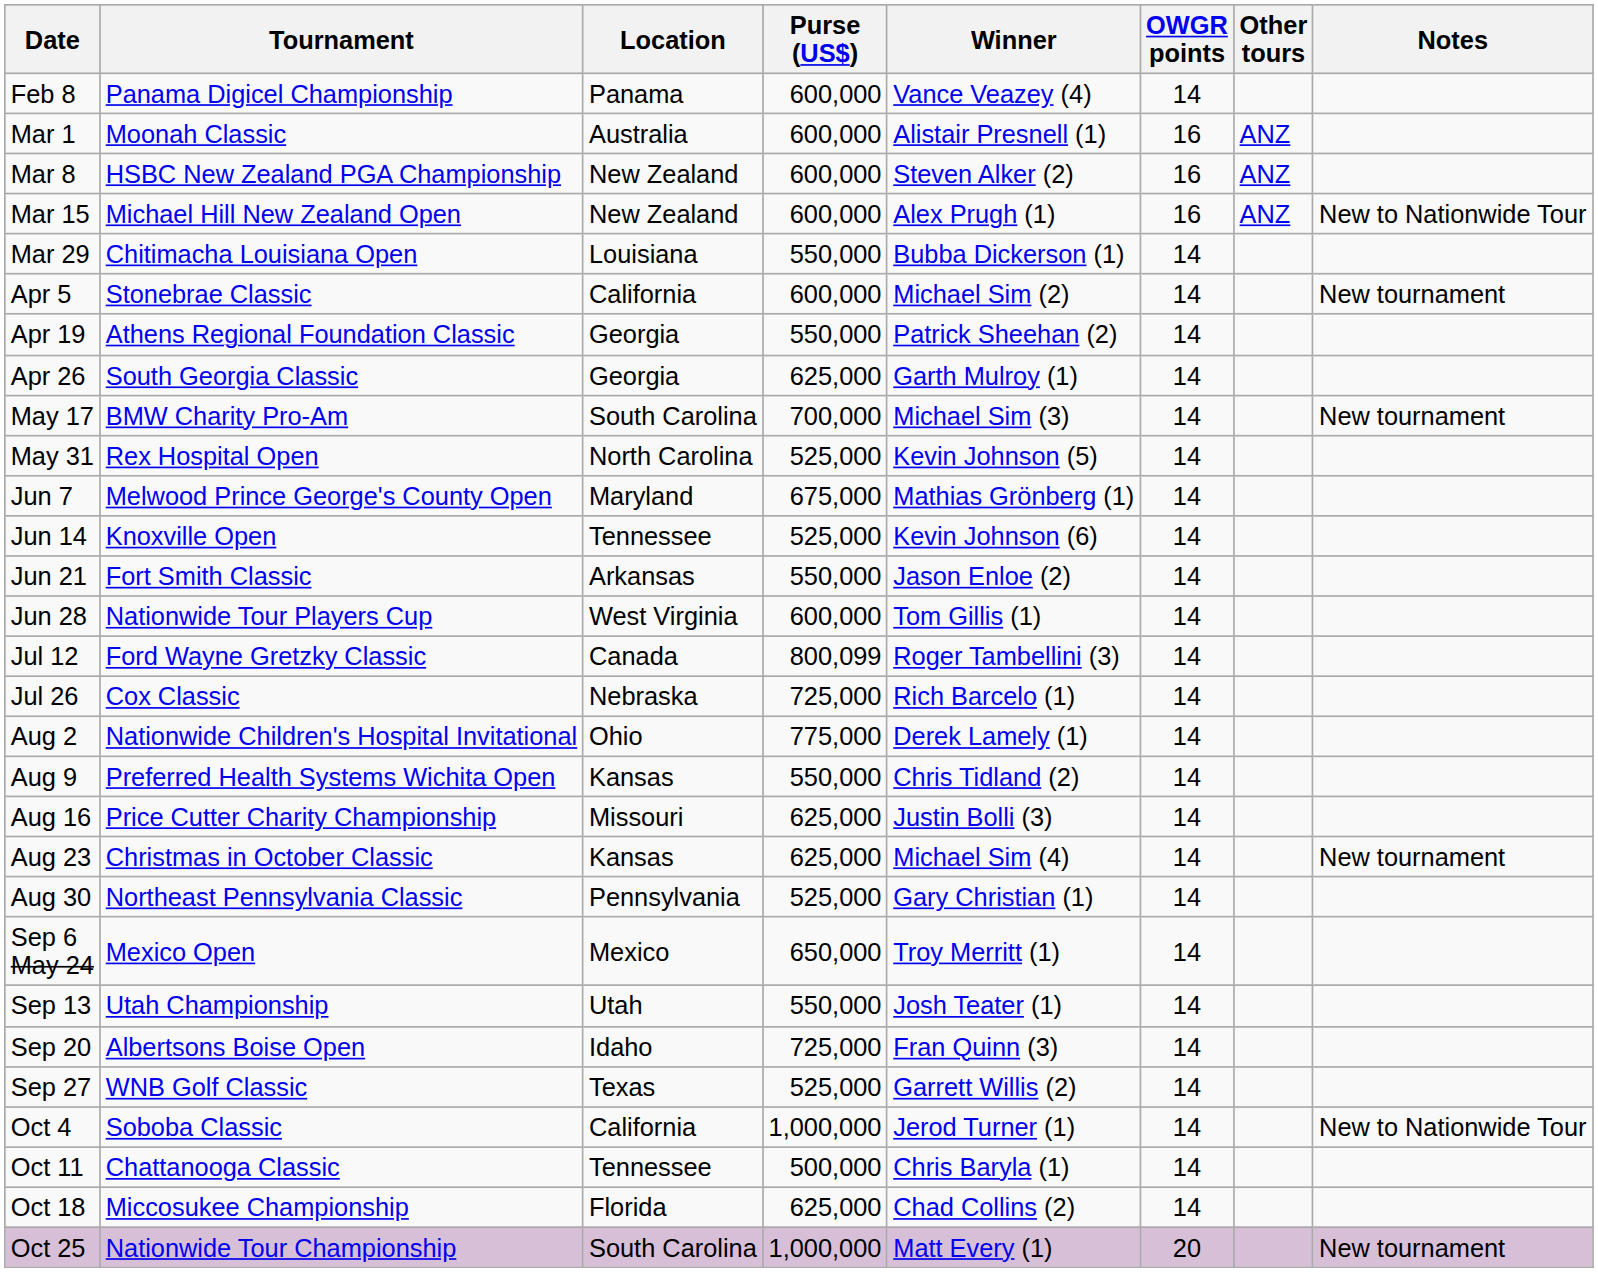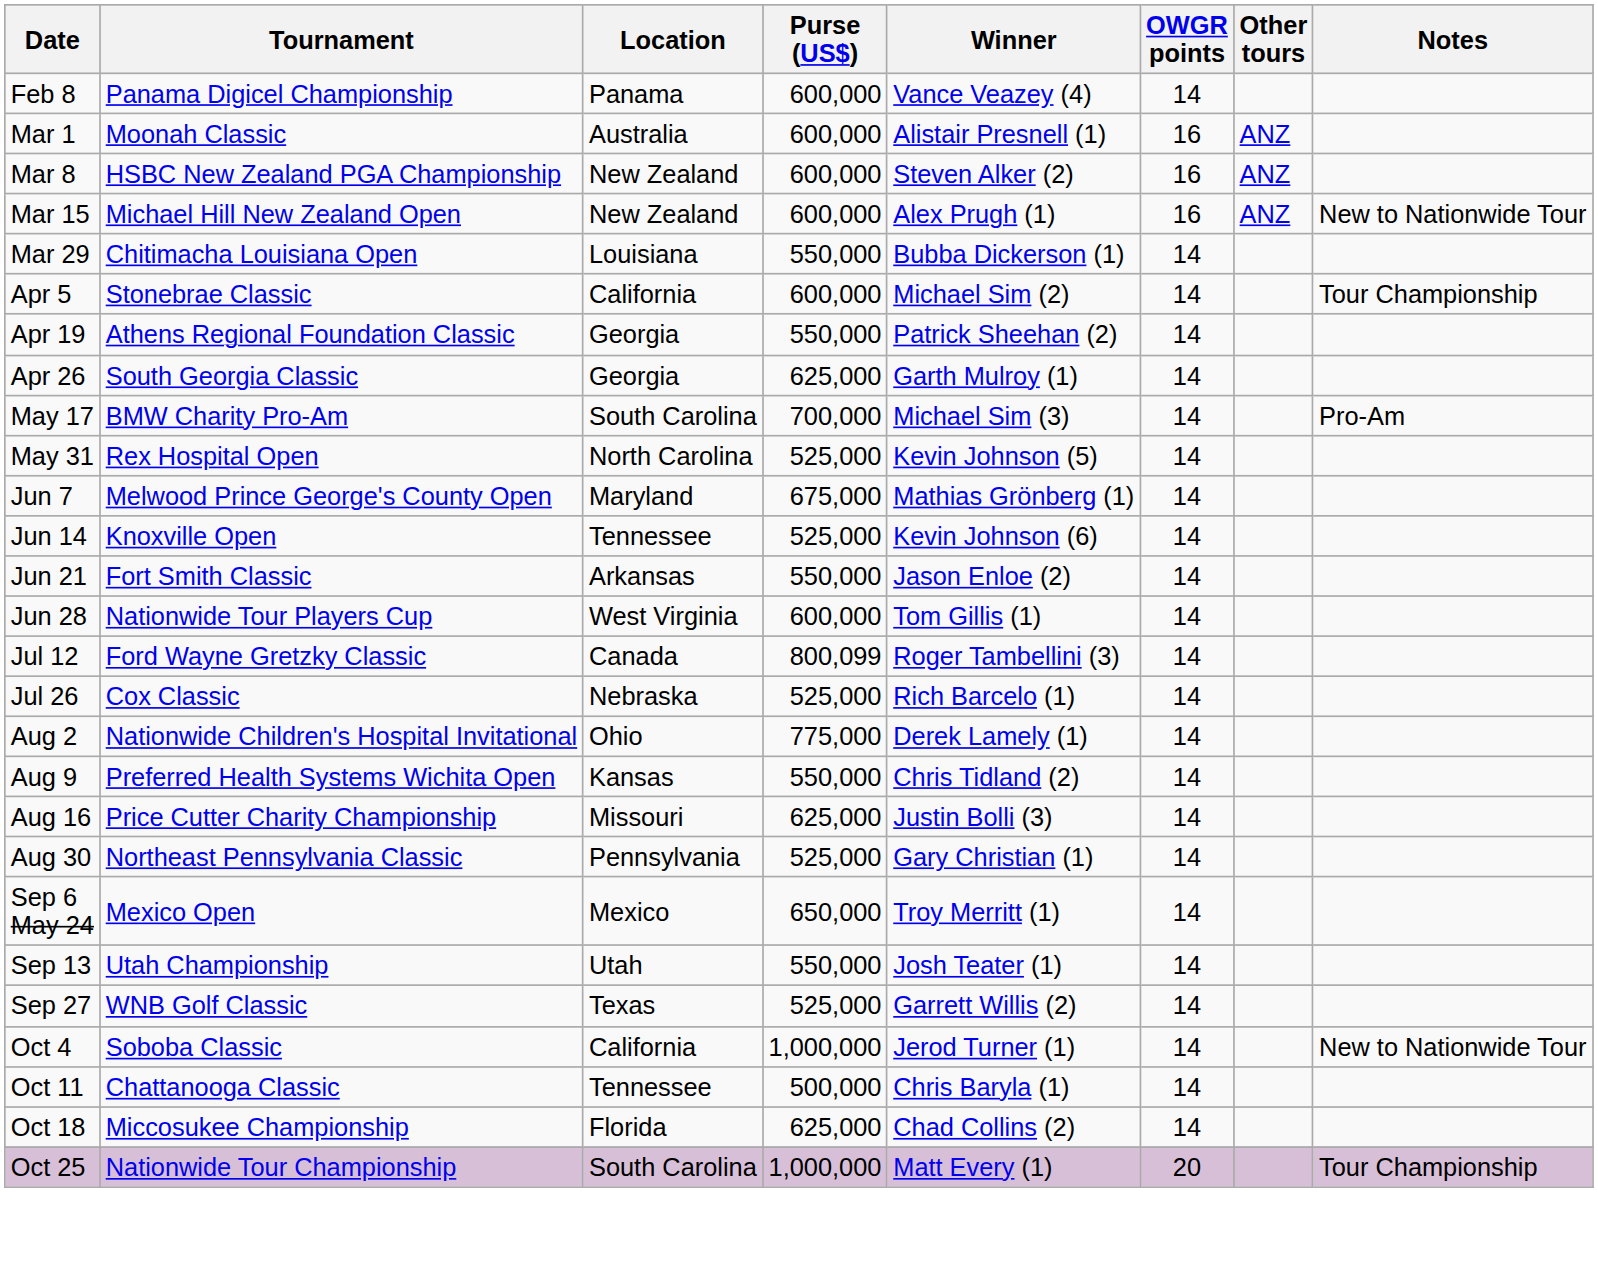Apr 5 | Notes: New tournament -> Tour Championship
May 17 | Notes: New tournament -> Pro-Am
Jul 26 | Purse (US$): 725,000 -> 525,000
- row: Aug 23 | Christmas in October Classic | Kansas | 625,000 | Michael Sim (4) | 14 | New tournament
- row: Sep 20 | Albertsons Boise Open | Idaho | 725,000 | Fran Quinn (3) | 14
Oct 25 | Notes: New tournament -> Tour Championship
